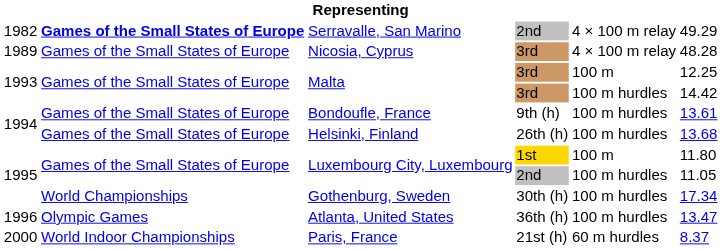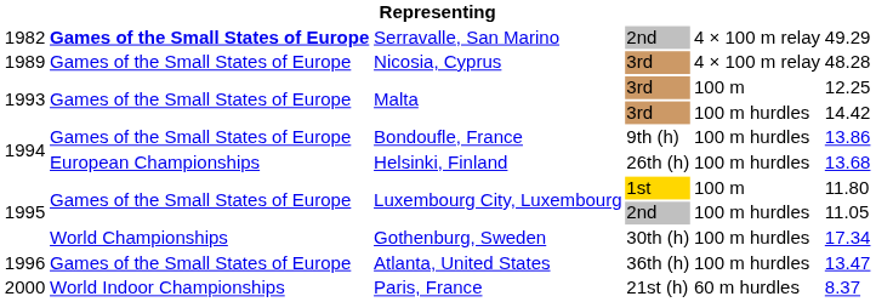Bondoufle, France | column 6: 13.61 -> 13.86
Helsinki, Finland | column 2: Games of the Small States of Europe -> European Championships
Atlanta, United States | column 2: Olympic Games -> Games of the Small States of Europe
